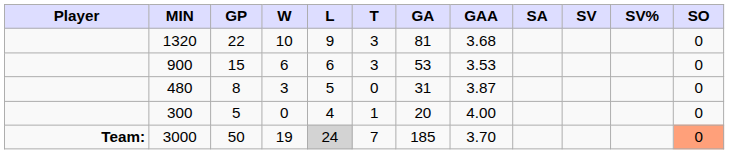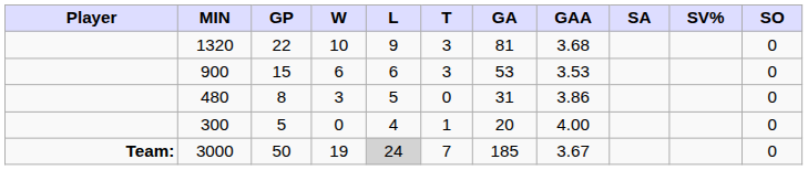- column: SV
480 | GAA: 3.87 -> 3.86
3000 | GAA: 3.70 -> 3.67
3000 | SO: lightsalmon background -> no background
